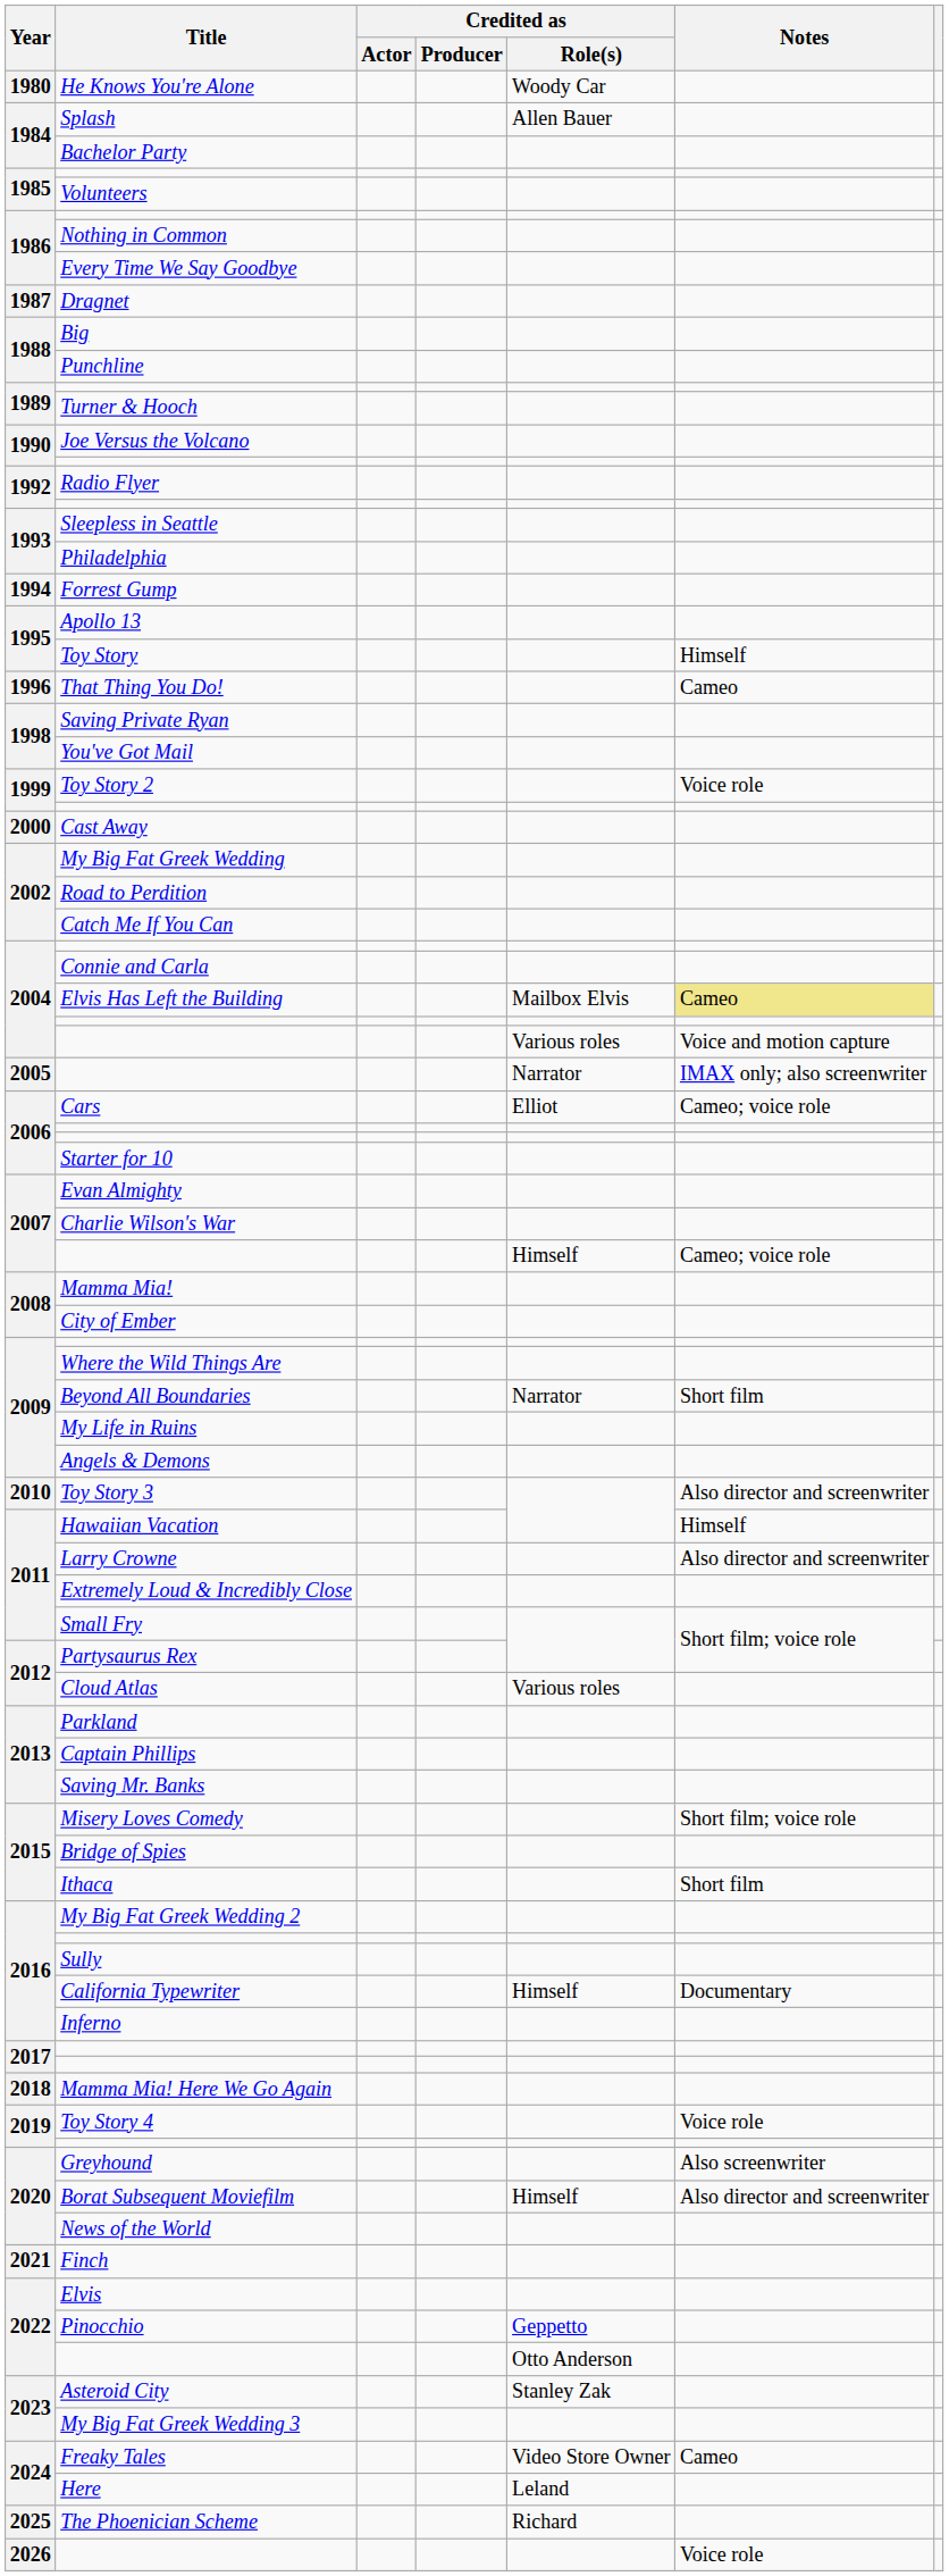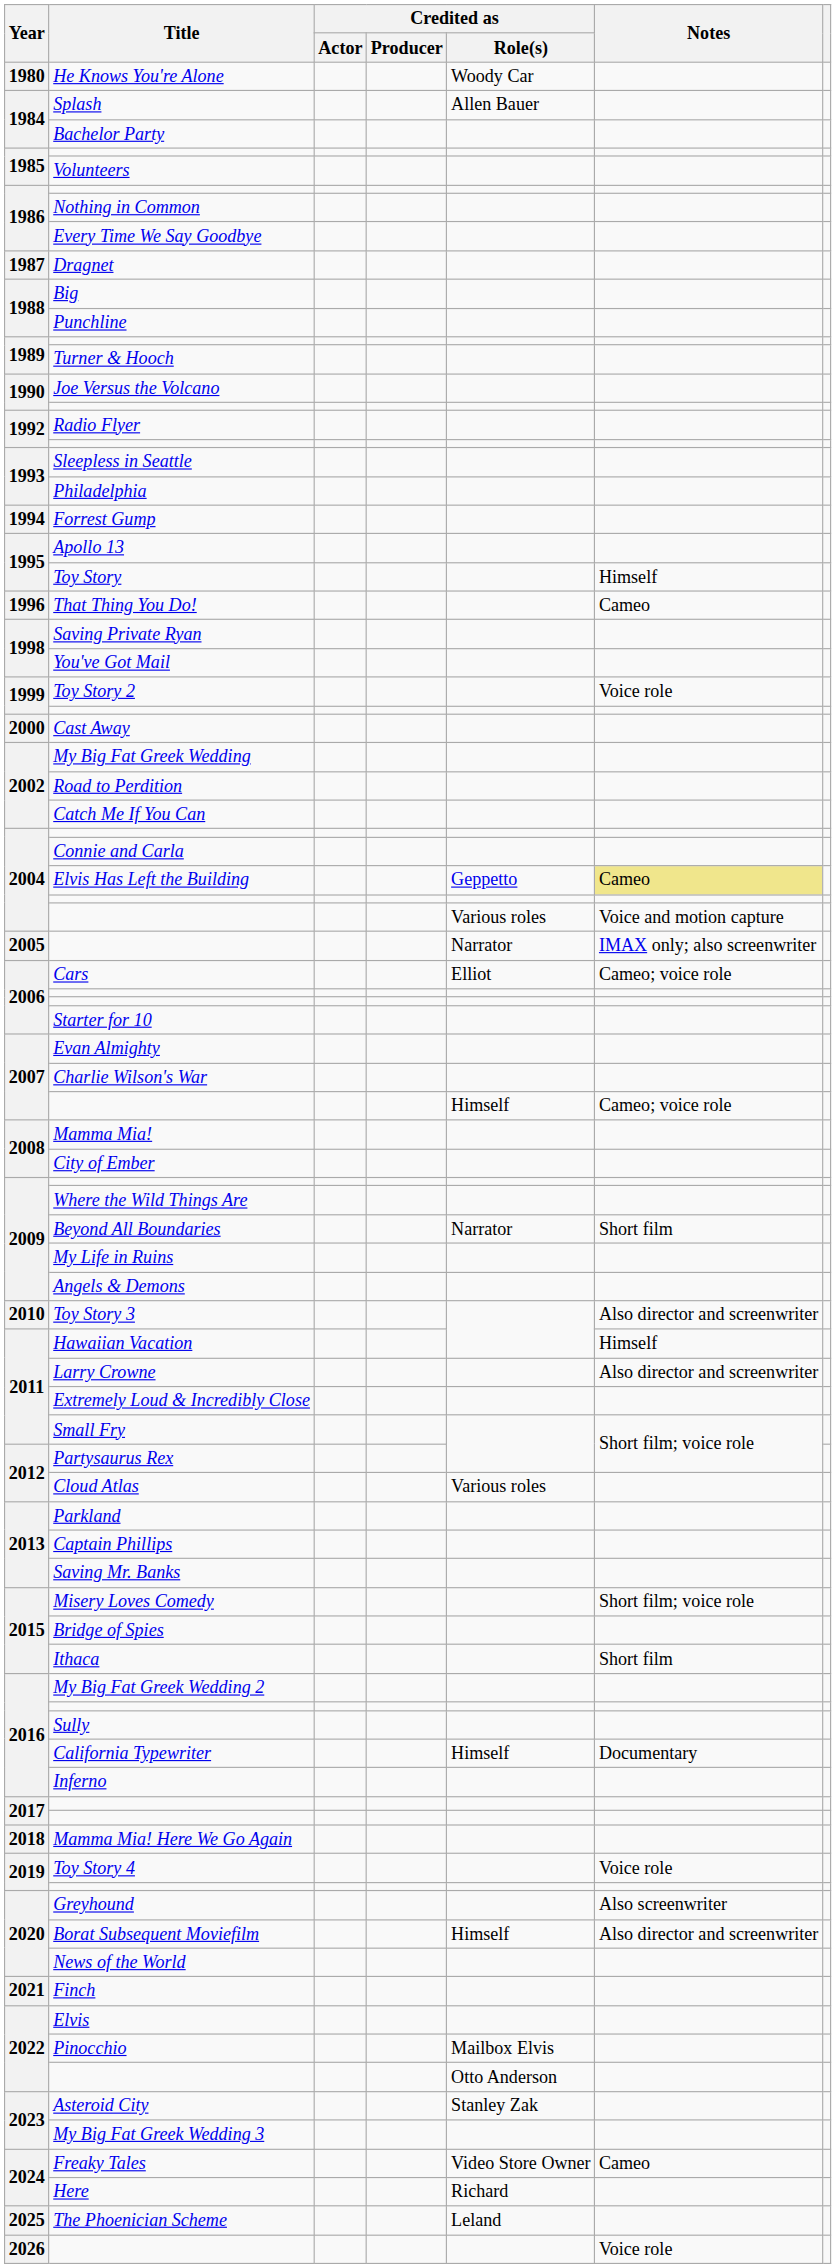Elvis Has Left the Building | Credited as / Role(s): Mailbox Elvis -> Geppetto
Pinocchio | Credited as / Role(s): Geppetto -> Mailbox Elvis
Here | Credited as / Role(s): Leland -> Richard
The Phoenician Scheme | Credited as / Role(s): Richard -> Leland
